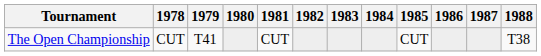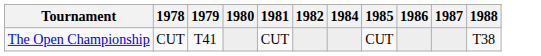- column: 1983
